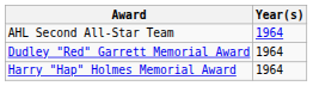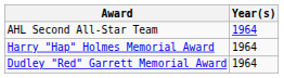rows swapped: Dudley "Red" Garrett Memorial Award <-> Harry "Hap" Holmes Memorial Award
